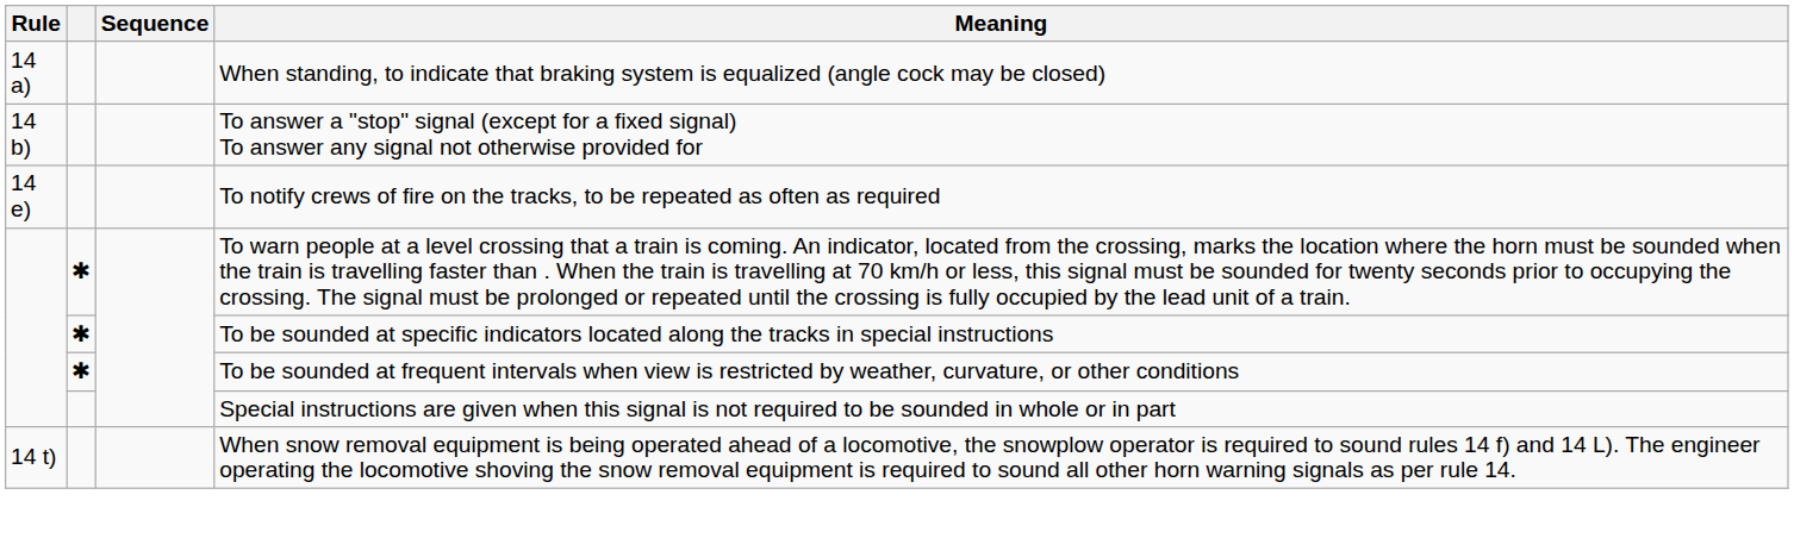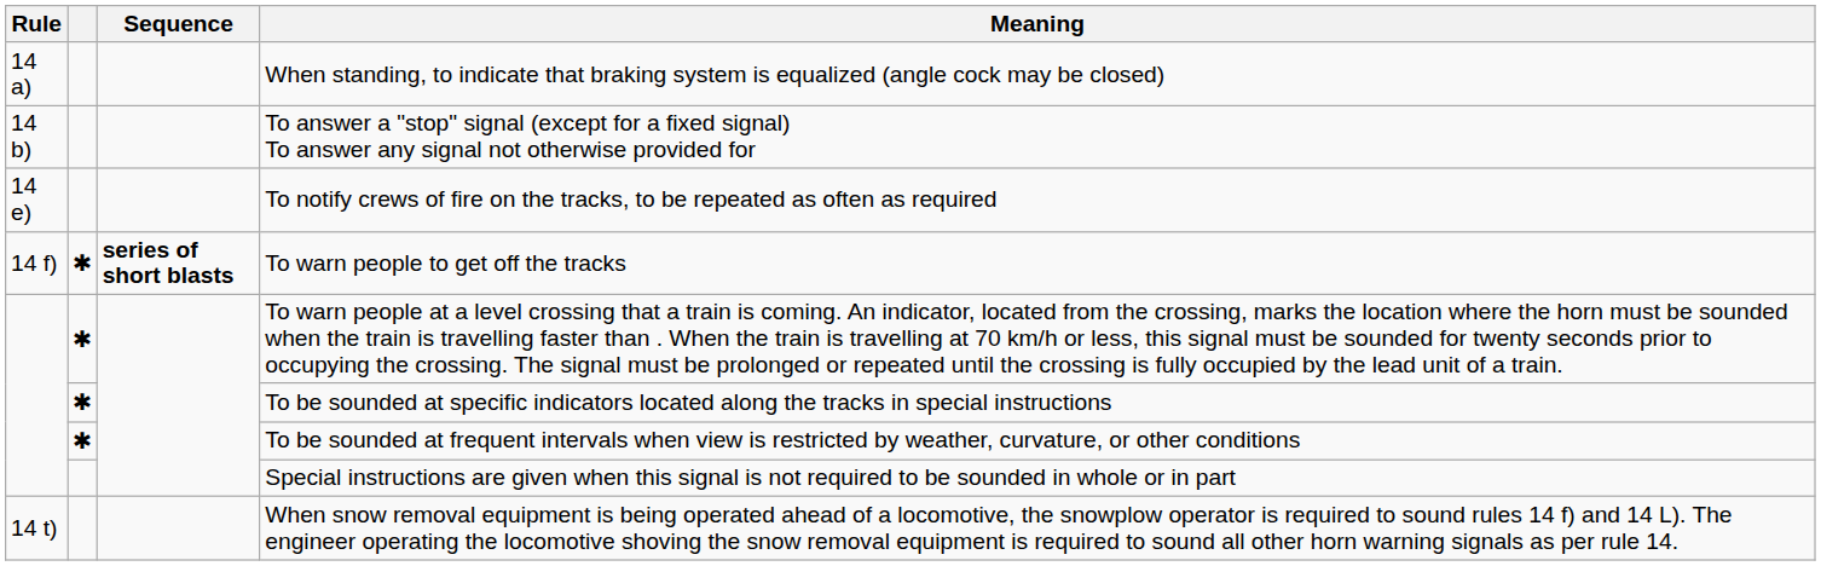+ row: 14 f) | ✱ | series of short blasts | To warn people to get off the tracks
